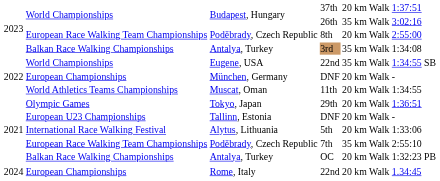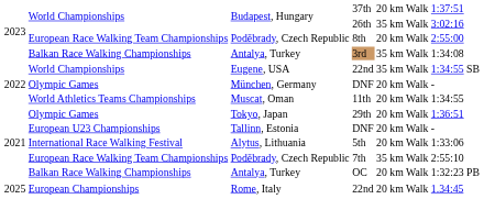München, Germany | column 2: European Championships -> Olympic Games
Rome, Italy | column 1: 2024 -> 2025
